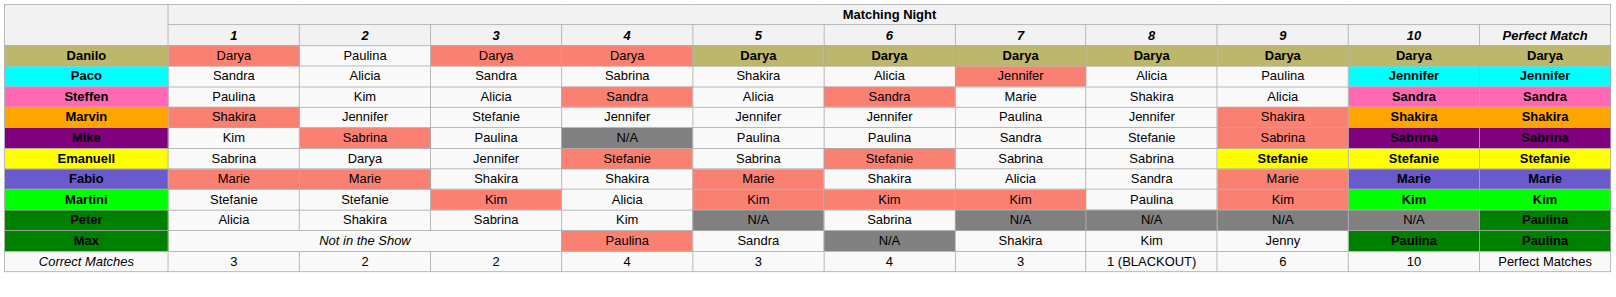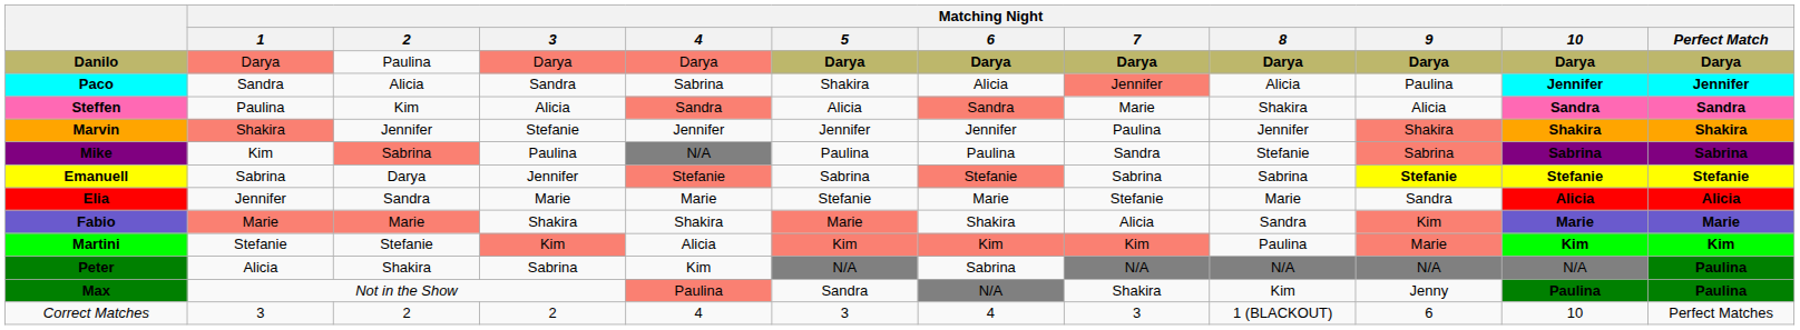+ row: Elia | Jennifer | Sandra | Marie | Marie | Stefanie | Marie | Stefanie | Marie | Sandra | Alicia | Alicia
Fabio | Matching Night / 9: Marie -> Kim
Martini | Matching Night / 9: Kim -> Marie
